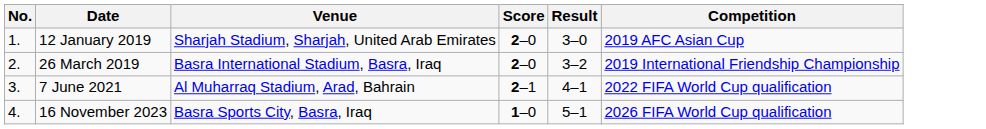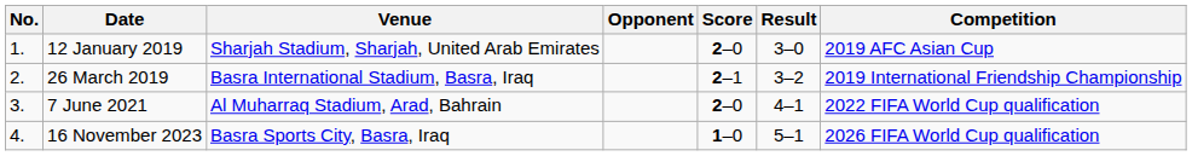+ column: Opponent
26 March 2019 | Score: 2–0 -> 2–1
7 June 2021 | Score: 2–1 -> 2–0
